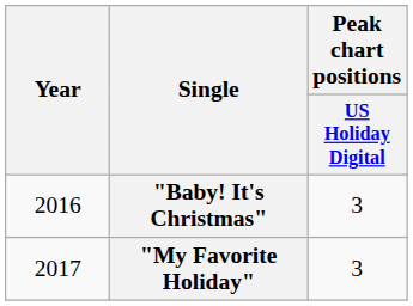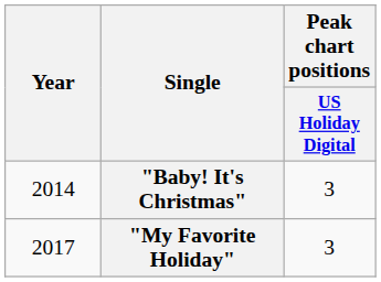"Baby! It's Christmas" | Year: 2016 -> 2014
